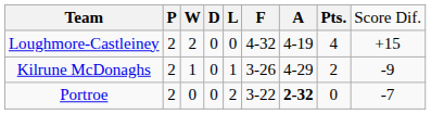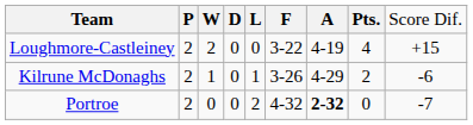Loughmore-Castleiney | column 6: 4-32 -> 3-22
Kilrune McDonaghs | column 9: -9 -> -6
Portroe | column 6: 3-22 -> 4-32
